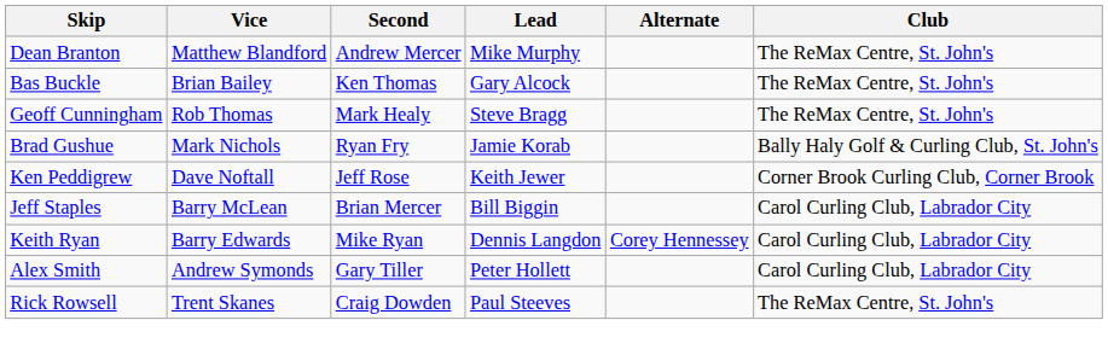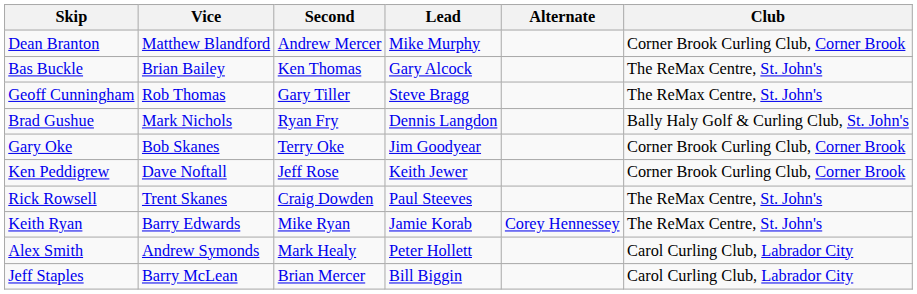Dean Branton | Club: The ReMax Centre, St. John's -> Corner Brook Curling Club, Corner Brook
Geoff Cunningham | Second: Mark Healy -> Gary Tiller
Brad Gushue | Lead: Jamie Korab -> Dennis Langdon
+ row: Gary Oke | Bob Skanes | Terry Oke | Jim Goodyear | Corner Brook Curling Club, Corner Brook
rows swapped: Rick Rowsell <-> Jeff Staples
Keith Ryan | Lead: Dennis Langdon -> Jamie Korab
Keith Ryan | Club: Carol Curling Club, Labrador City -> The ReMax Centre, St. John's
Alex Smith | Second: Gary Tiller -> Mark Healy
